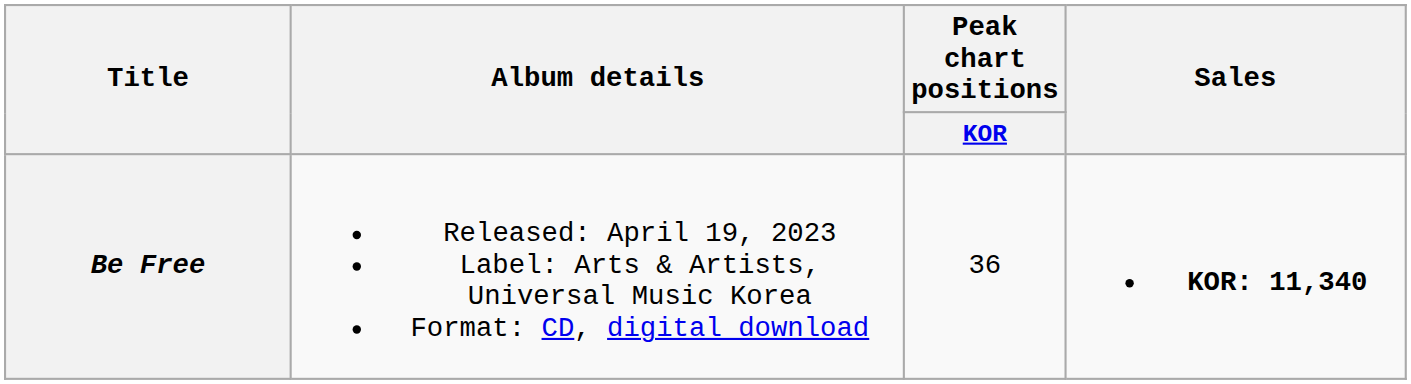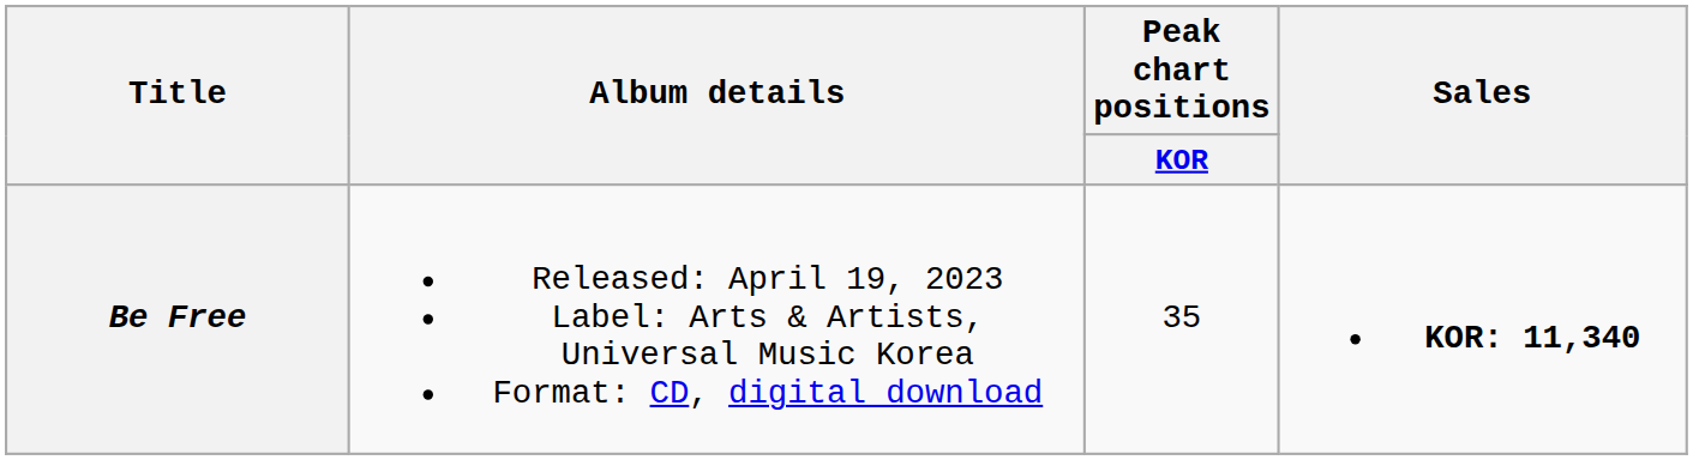Be Free | Peak chart positions / KOR: 36 -> 35
